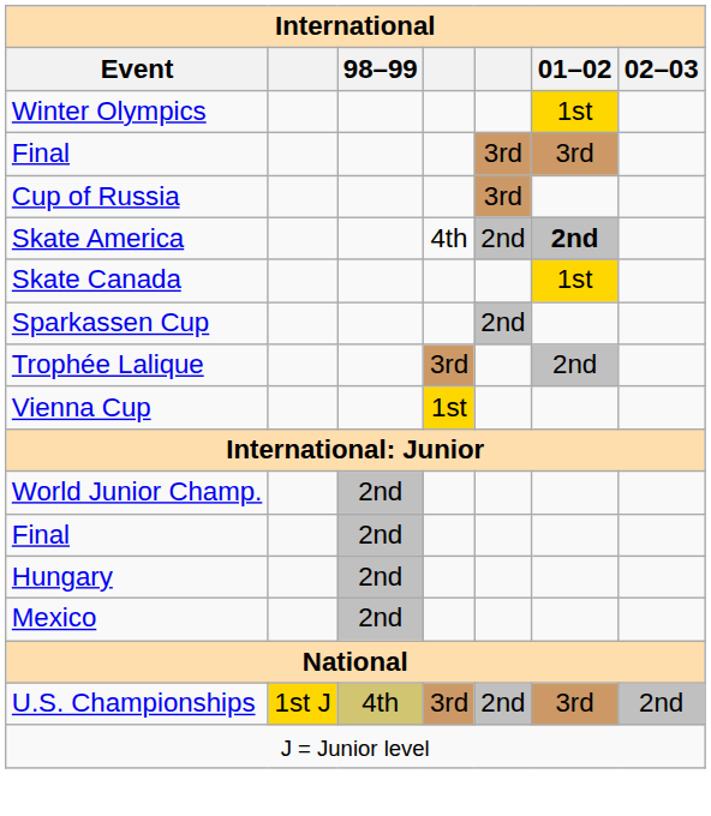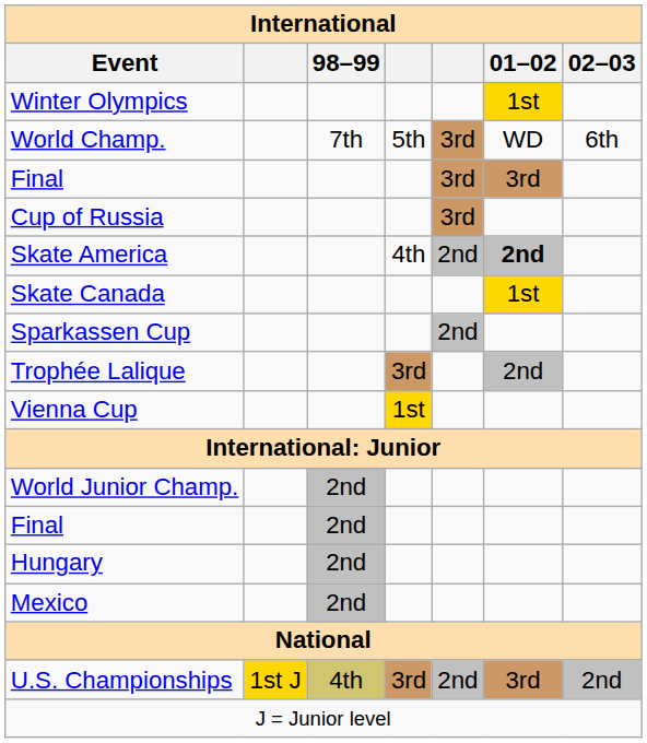+ row: World Champ. | 7th | 5th | 3rd | WD | 6th
